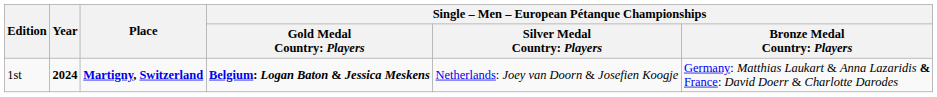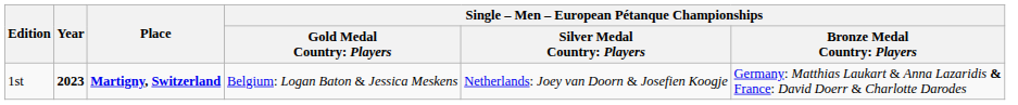1st | Year: 2024 -> 2023
1st | column 4: bold -> normal
